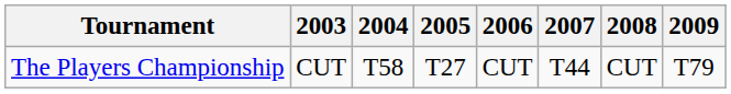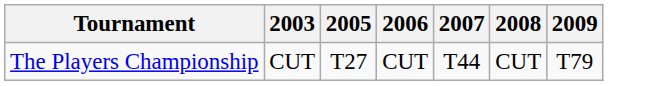- column: 2004 | T58
